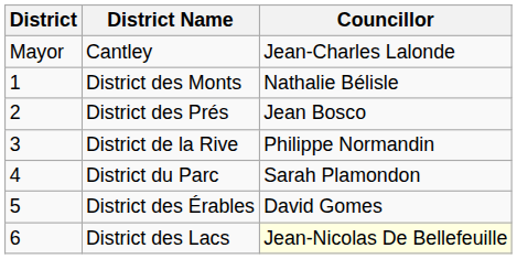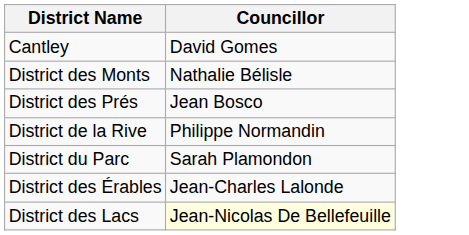- column: District | Mayor | 1 | 2 | 3 | 4 | 5 | 6
Cantley | Councillor: Jean-Charles Lalonde -> David Gomes
District des Érables | Councillor: David Gomes -> Jean-Charles Lalonde
